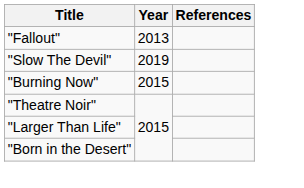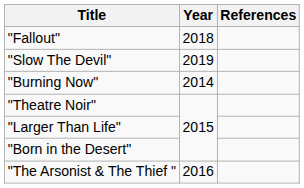"Fallout" | Year: 2013 -> 2018
"Burning Now" | Year: 2015 -> 2014
+ row: "The Arsonist & The Thief " | 2016
